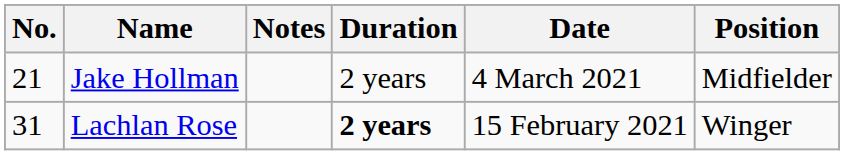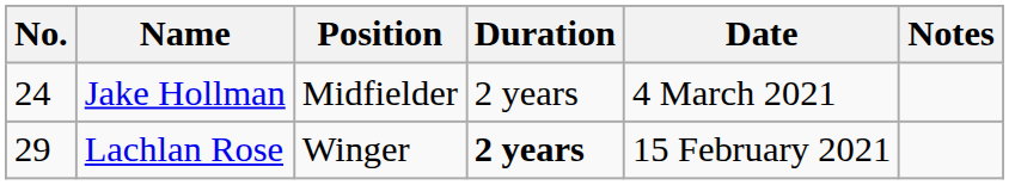columns swapped: Position <-> Notes
Jake Hollman | No.: 21 -> 24
Lachlan Rose | No.: 31 -> 29
